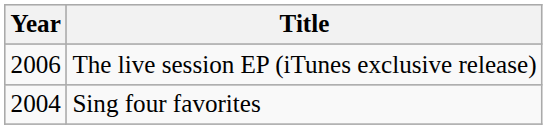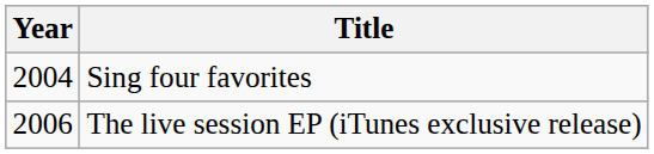rows swapped: Sing four favorites <-> The live session EP (iTunes exclusive release)
